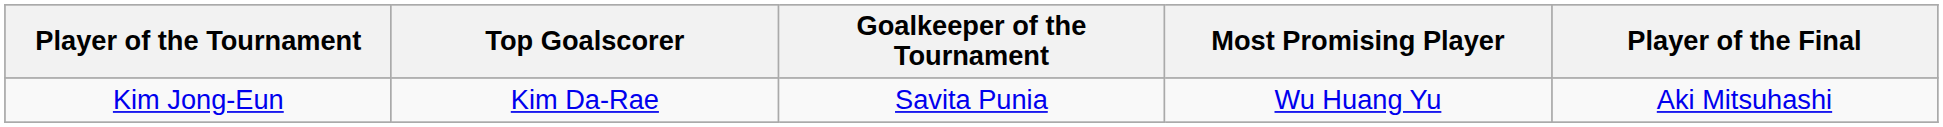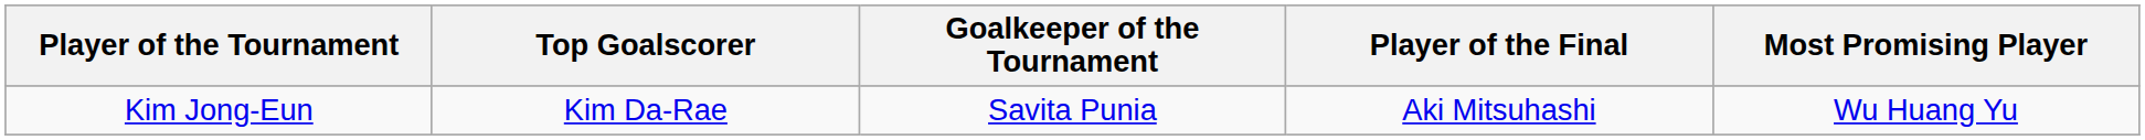columns swapped: Most Promising Player <-> Player of the Final
